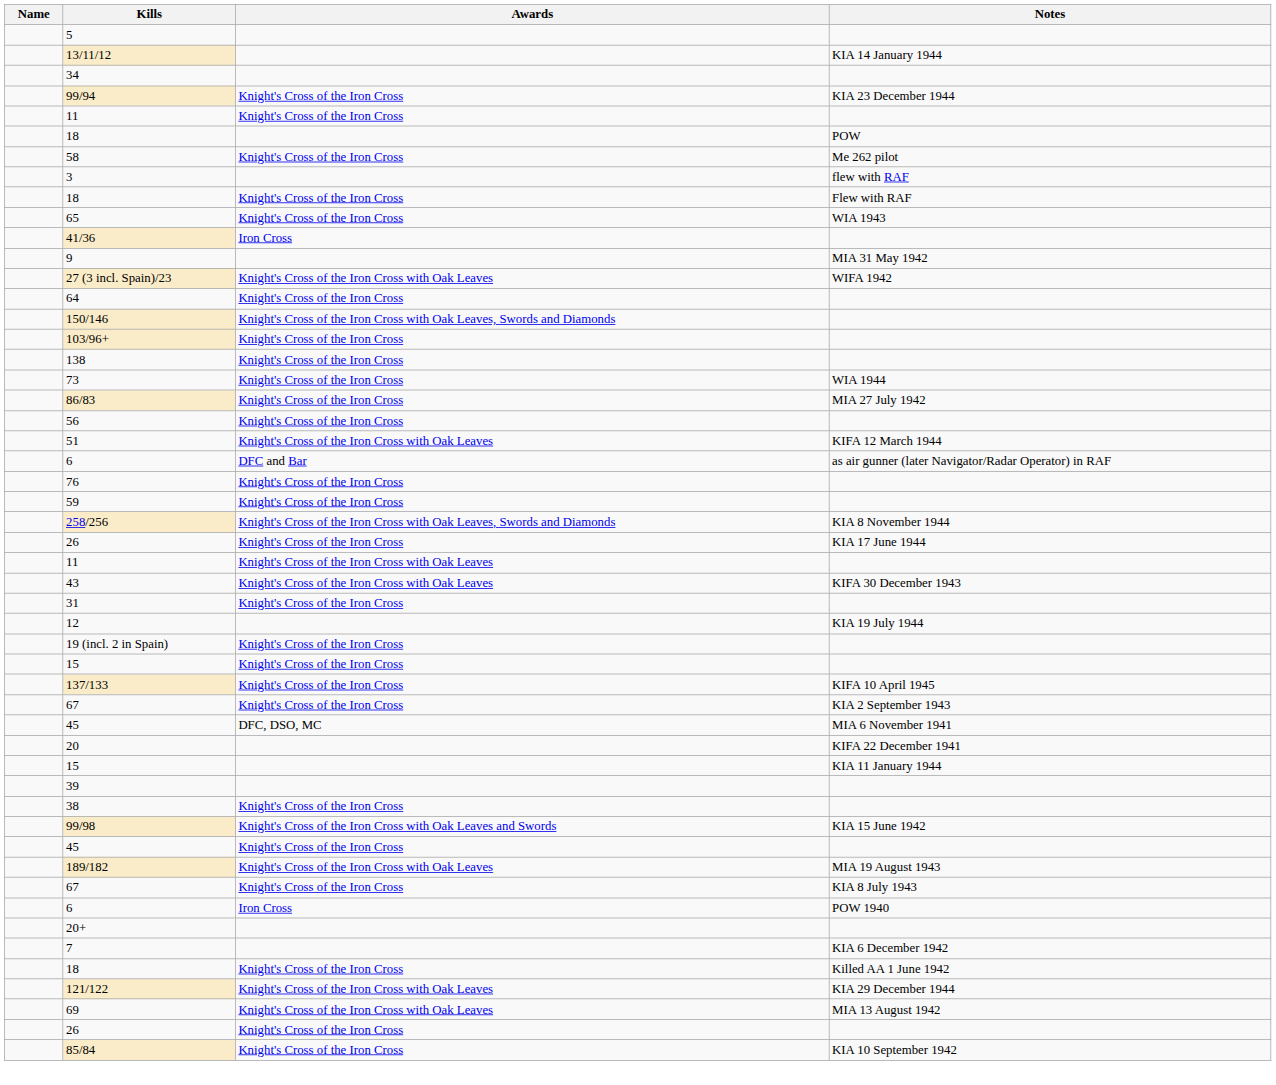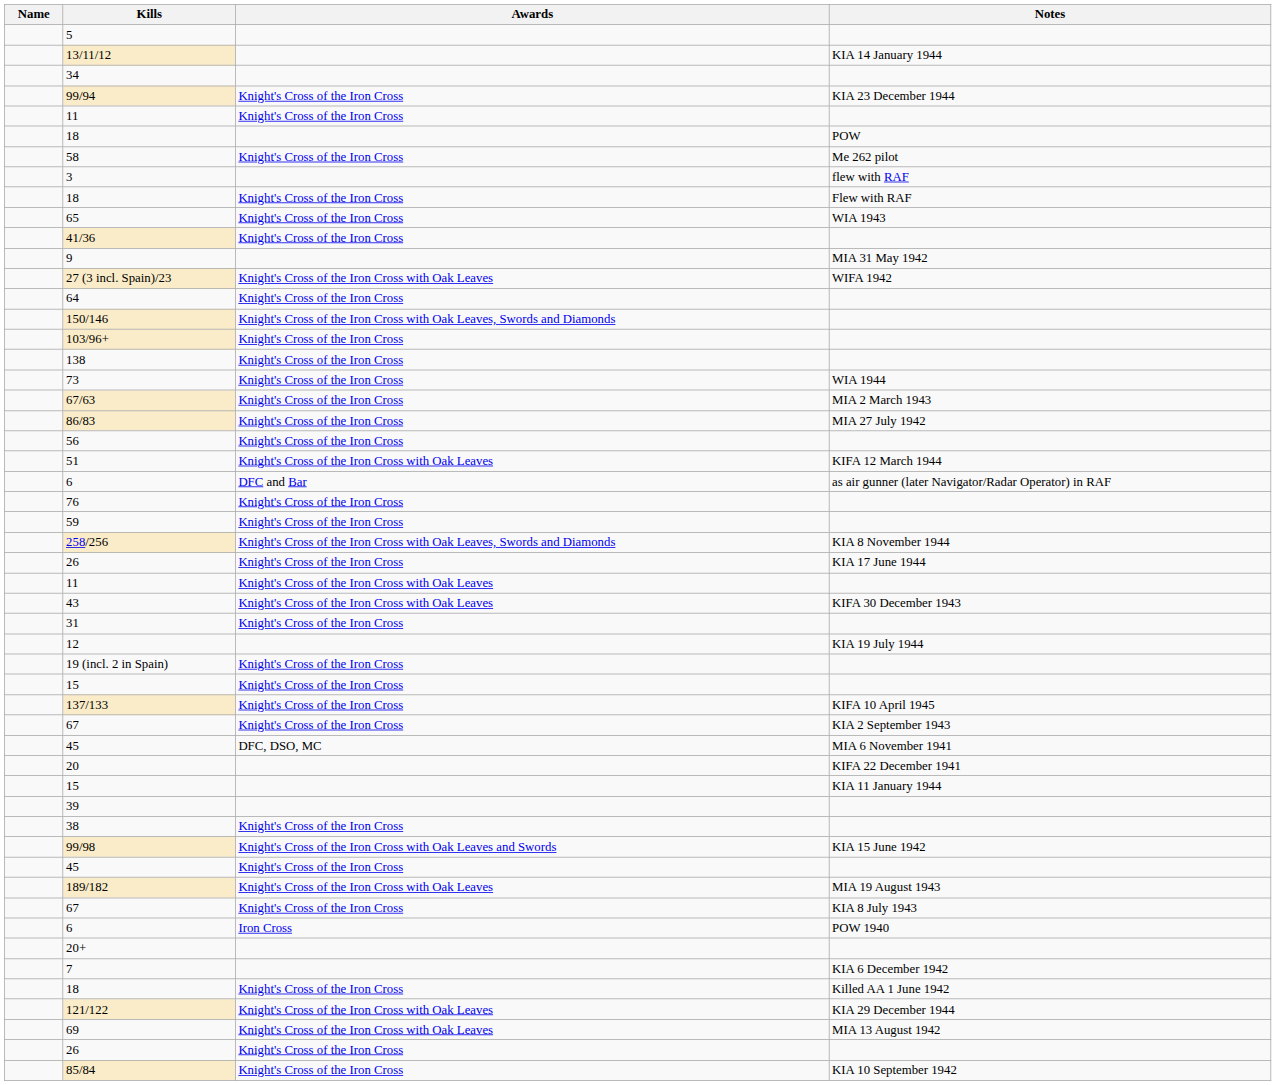41/36 | Awards: Iron Cross -> Knight's Cross of the Iron Cross
+ row: 67/63 | Knight's Cross of the Iron Cross | MIA 2 March 1943
